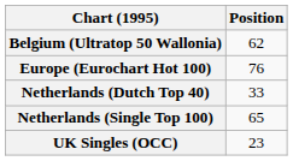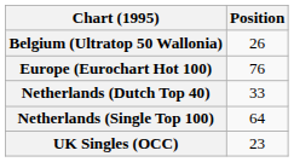Belgium (Ultratop 50 Wallonia) | Position: 62 -> 26
Netherlands (Single Top 100) | Position: 65 -> 64
